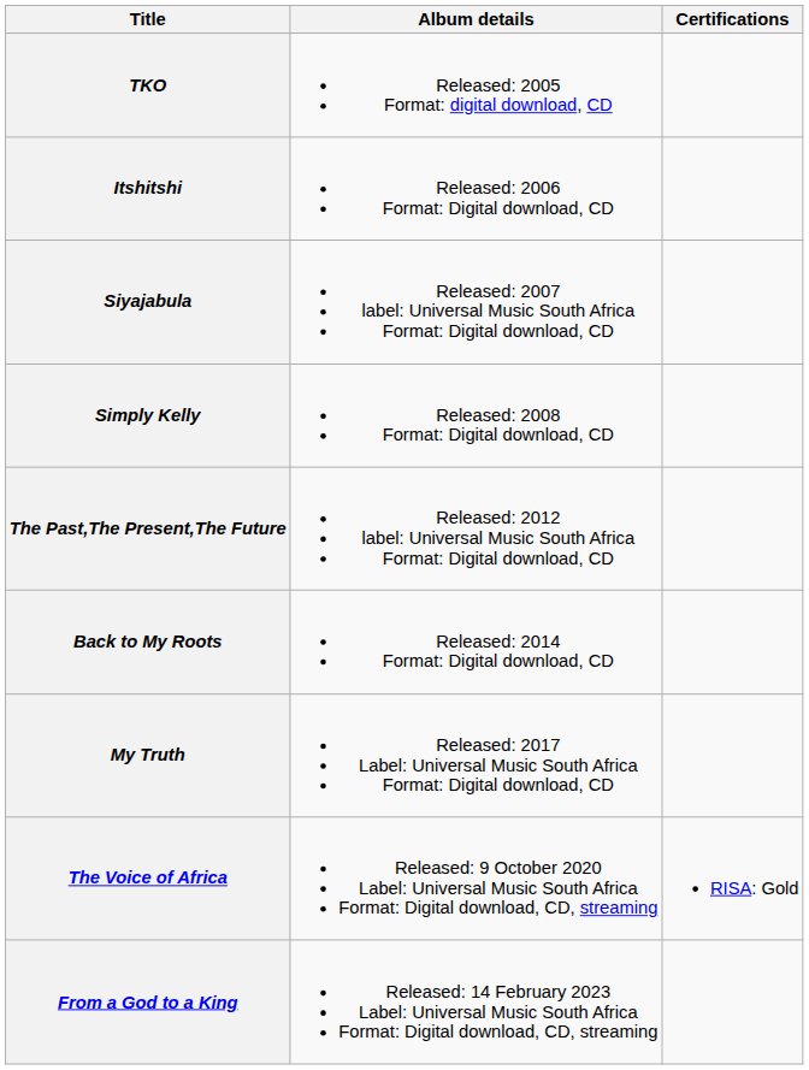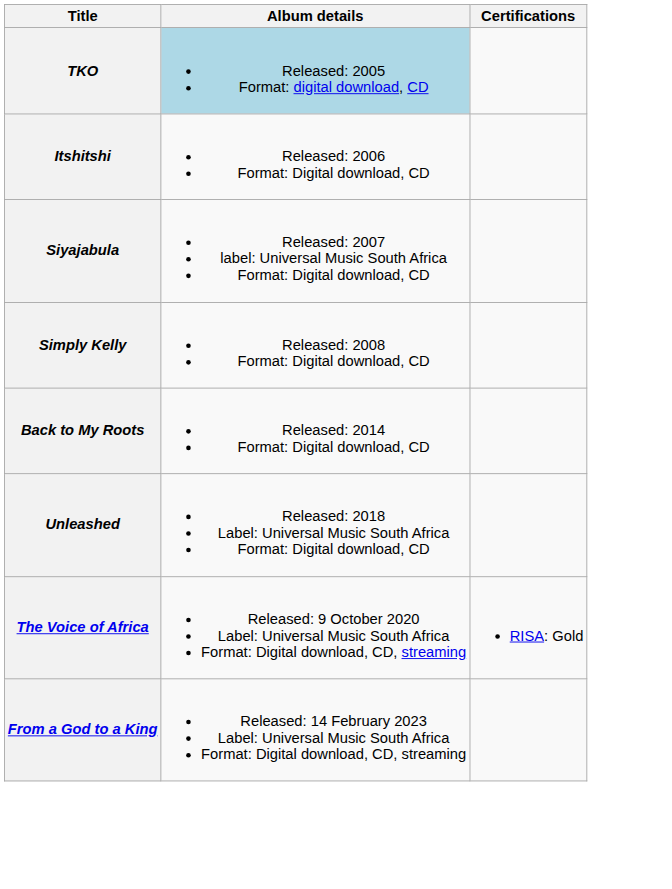TKO | Album details: no background -> lightblue background
- row: The Past,The Present,The Future | Released: 2012 label: Universal Music South Africa Format: Digital download, CD
- row: My Truth | Released: 2017 Label: Universal Music South Africa Format: Digital download, CD
+ row: Unleashed | Released: 2018 Label: Universal Music South Africa Format: Digital download, CD
